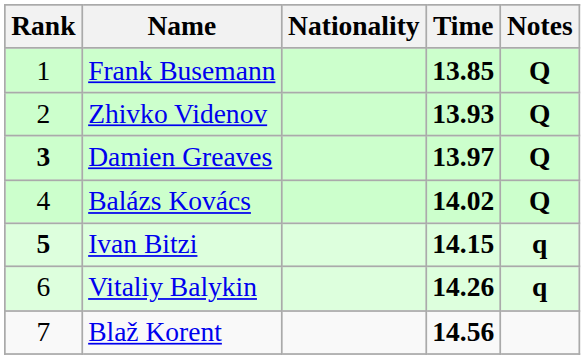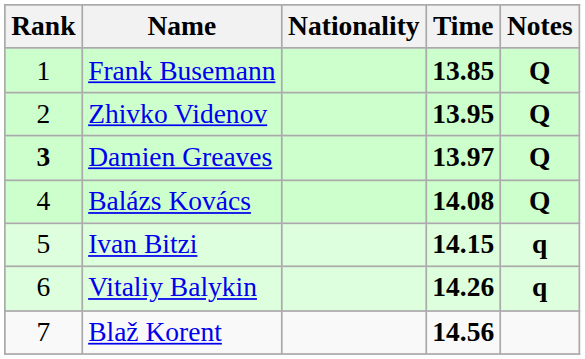Zhivko Videnov | Time: 13.93 -> 13.95
Balázs Kovács | Time: 14.02 -> 14.08
Ivan Bitzi | Rank: bold -> normal
